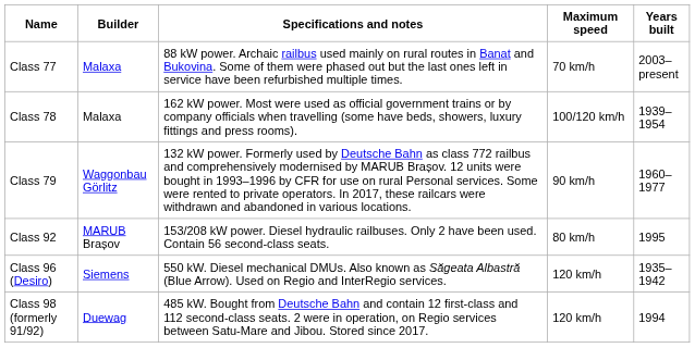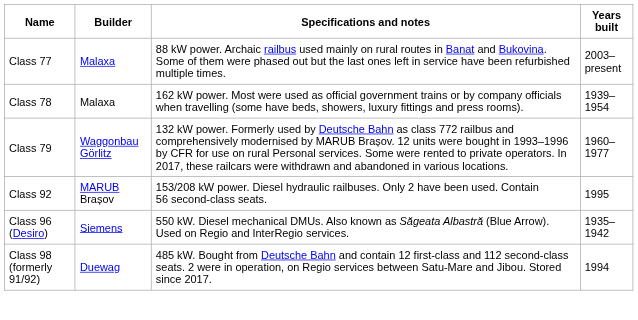- column: Maximum speed | 70 km/h | 100/120 km/h | 90 km/h | 80 km/h | 120 km/h | 120 km/h
